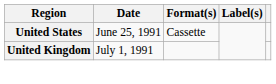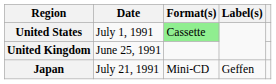United States | Date: June 25, 1991 -> July 1, 1991
United States | Format(s): no background -> lightgreen background
United Kingdom | Date: July 1, 1991 -> June 25, 1991
+ row: Japan | July 21, 1991 | Mini-CD | Geffen
